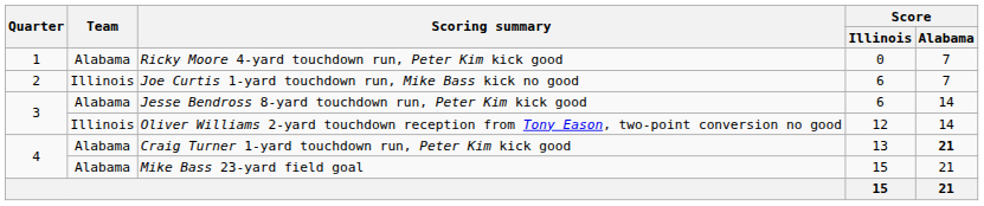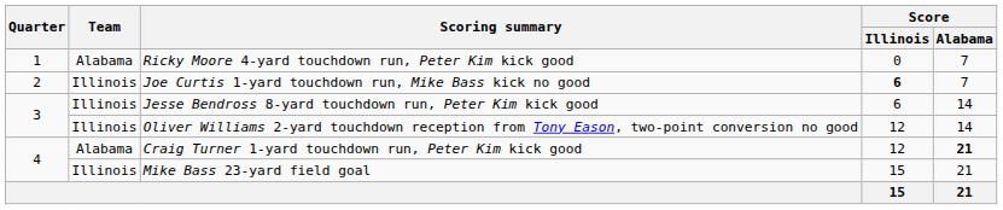Joe Curtis 1-yard touchdown run, Mike Bass kick no good | Score / Illinois: normal -> bold
Jesse Bendross 8-yard touchdown run, Peter Kim kick good | Team: Alabama -> Illinois
Craig Turner 1-yard touchdown run, Peter Kim kick good | Score / Illinois: 13 -> 12
Mike Bass 23-yard field goal | Team: Alabama -> Illinois
